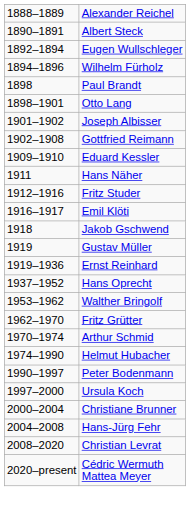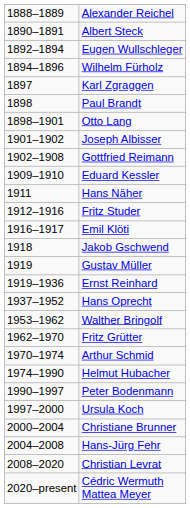+ row: 1897 | Karl Zgraggen
